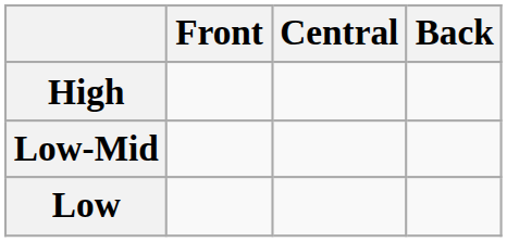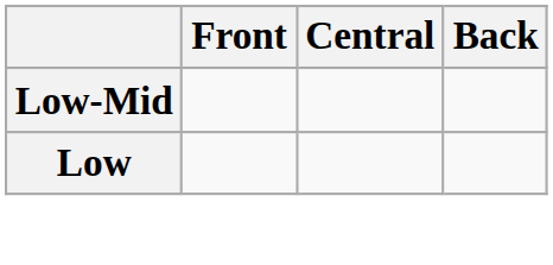- row: High
